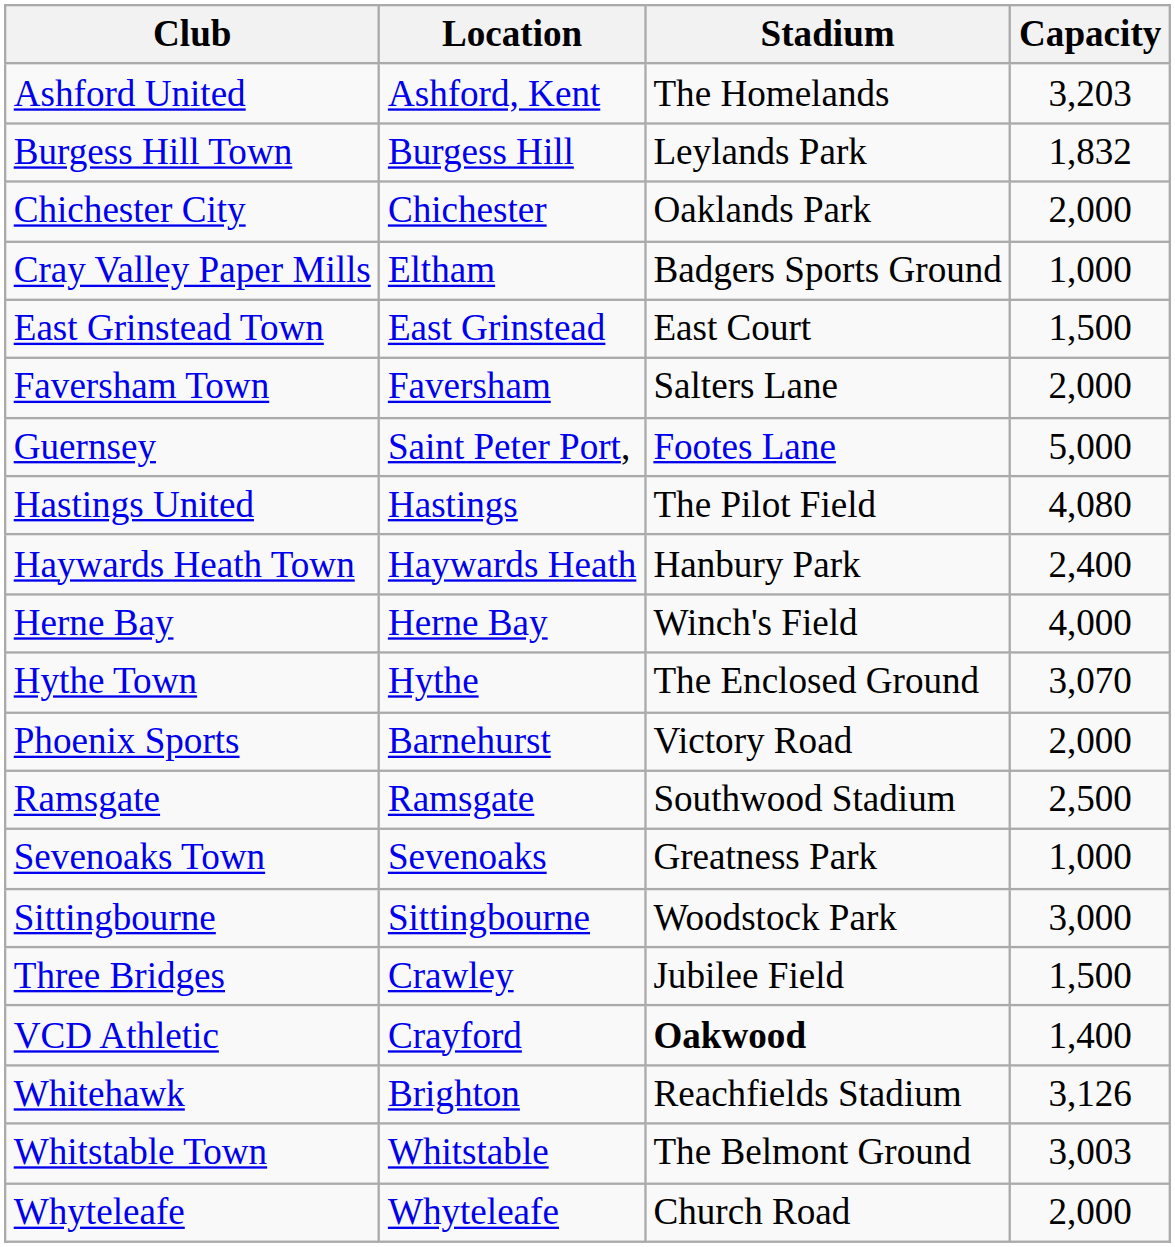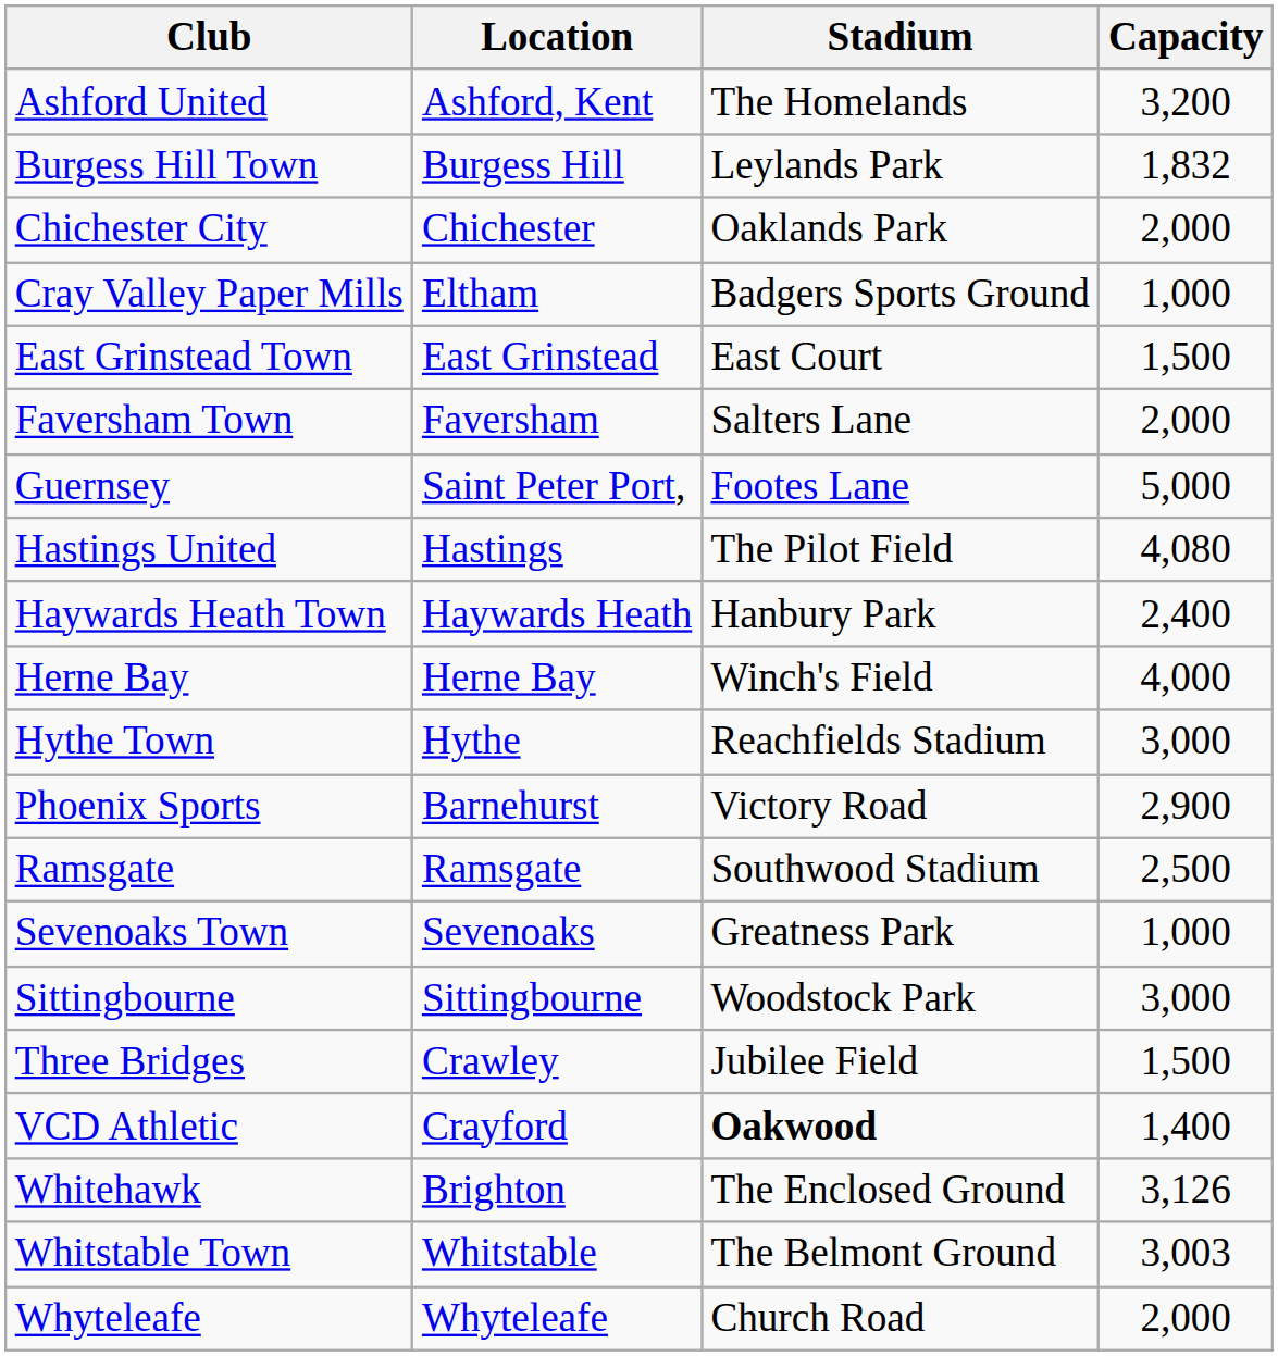Ashford United | Capacity: 3,203 -> 3,200
Hythe Town | Stadium: The Enclosed Ground -> Reachfields Stadium
Hythe Town | Capacity: 3,070 -> 3,000
Phoenix Sports | Capacity: 2,000 -> 2,900
Whitehawk | Stadium: Reachfields Stadium -> The Enclosed Ground
